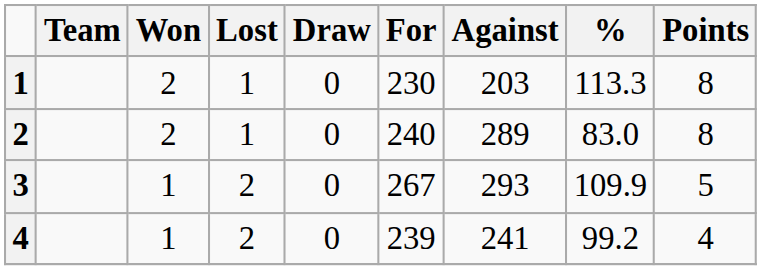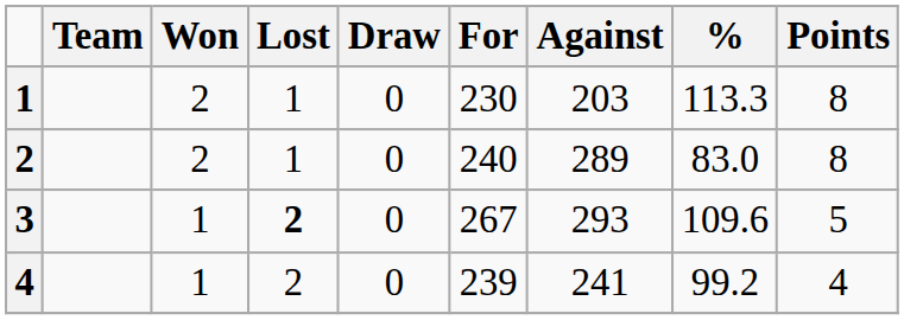3 | Lost: normal -> bold
3 | %: 109.9 -> 109.6
